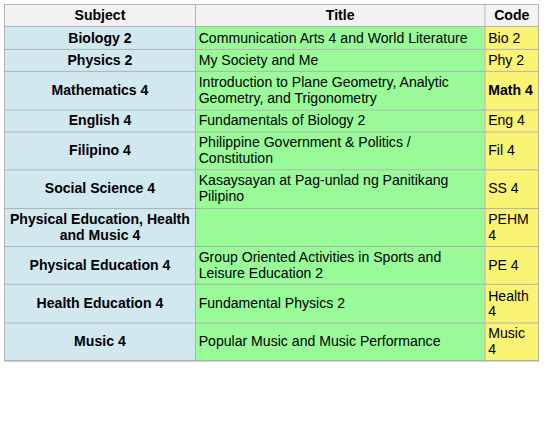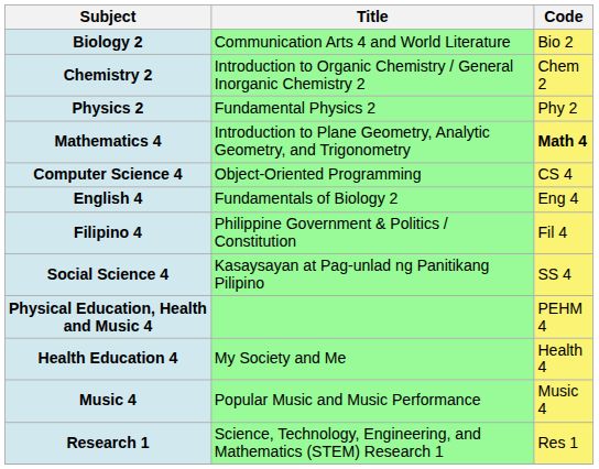+ row: Chemistry 2 | Introduction to Organic Chemistry / General Inorganic Chemistry 2 | Chem 2
Physics 2 | Title: My Society and Me -> Fundamental Physics 2
+ row: Computer Science 4 | Object-Oriented Programming | CS 4
- row: Physical Education 4 | Group Oriented Activities in Sports and Leisure Education 2 | PE 4
Health Education 4 | Title: Fundamental Physics 2 -> My Society and Me
+ row: Research 1 | Science, Technology, Engineering, and Mathematics (STEM) Research 1 | Res 1
